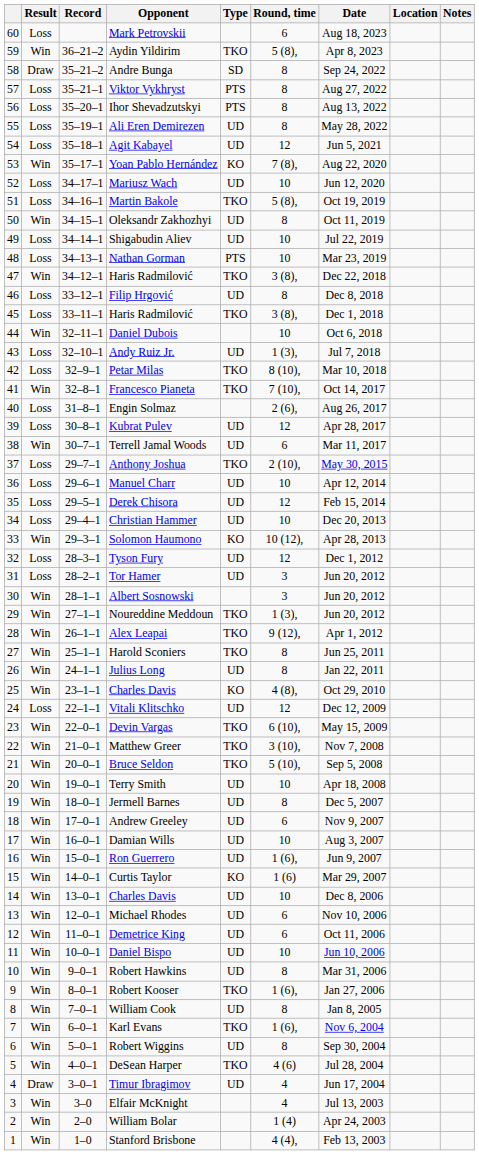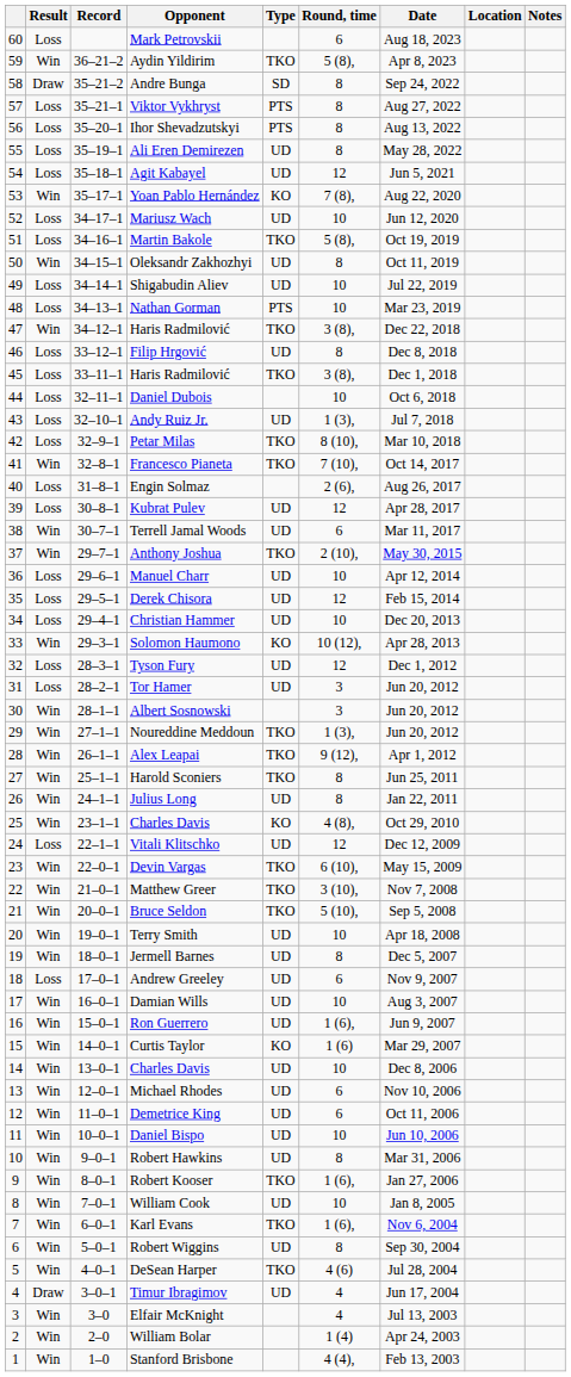Daniel Dubois | Result: Win -> Loss
Anthony Joshua | Result: Loss -> Win
Andrew Greeley | Result: Win -> Loss
William Cook | Round, time: 8 -> 10
